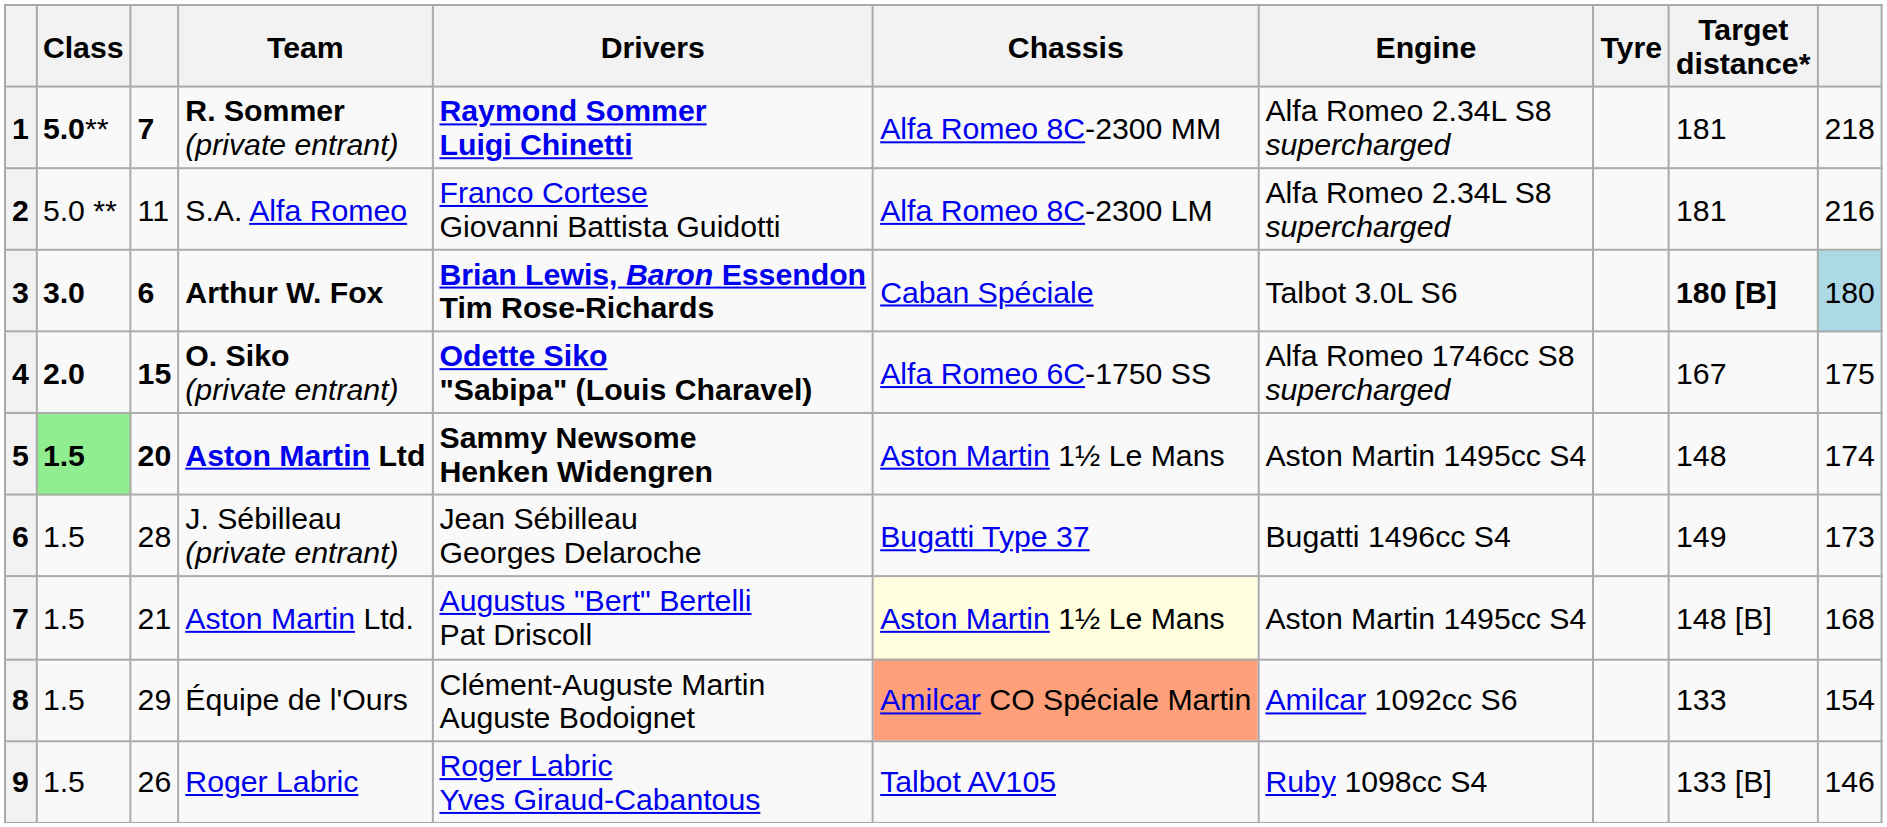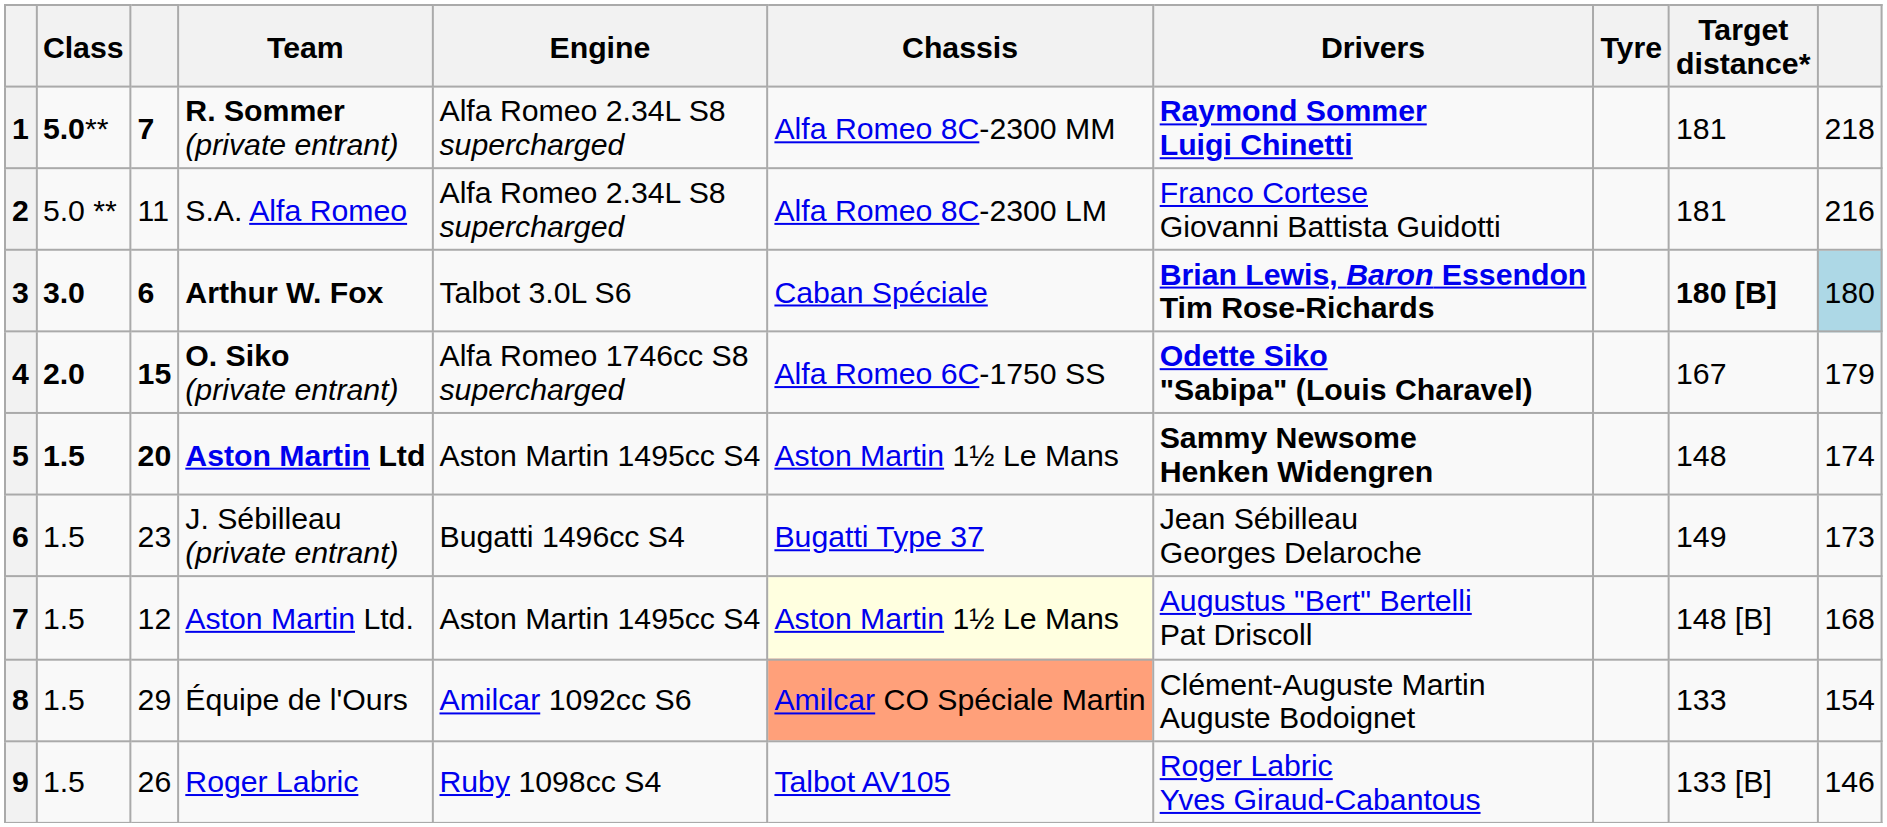columns swapped: Drivers <-> Engine
O. Siko (private entrant) | column 10: 175 -> 179
Aston Martin Ltd | Class: lightgreen background -> no background
J. Sébilleau (private entrant) | column 3: 28 -> 23
Aston Martin Ltd. | column 3: 21 -> 12
